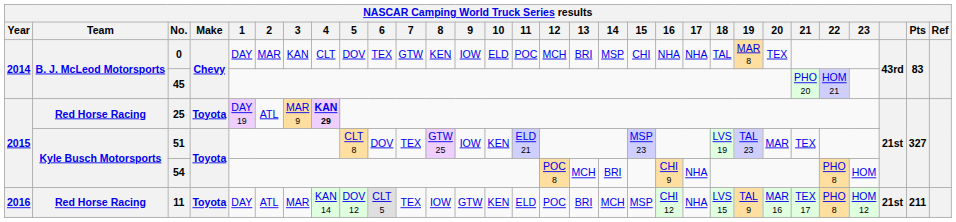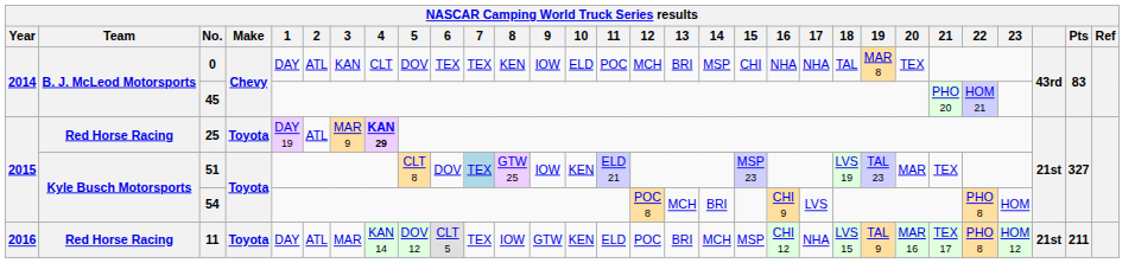0 | 2: MAR -> ATL
0 | 7: GTW -> TEX
51 | 7: no background -> lightblue background
54 | 17: NHA -> LVS
